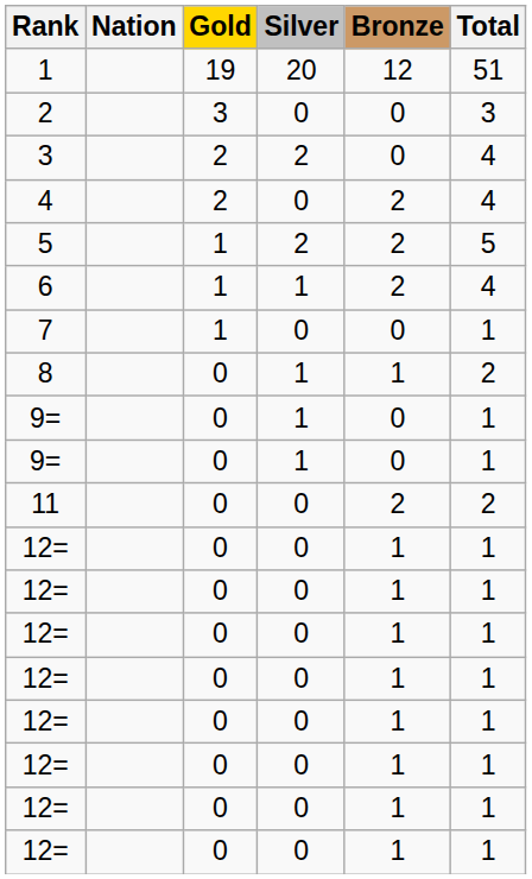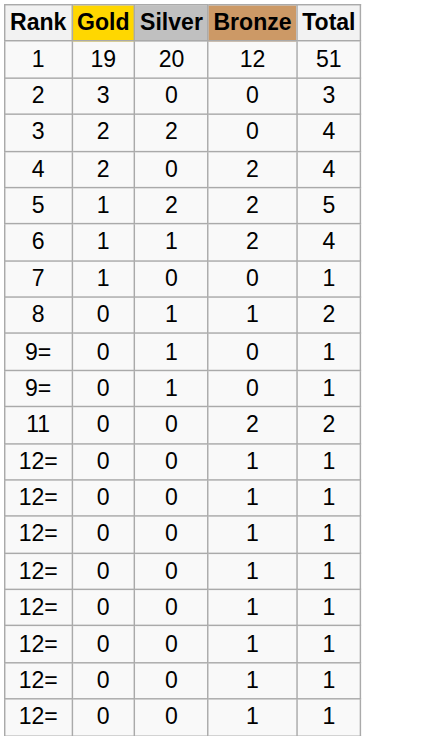- column: Nation
